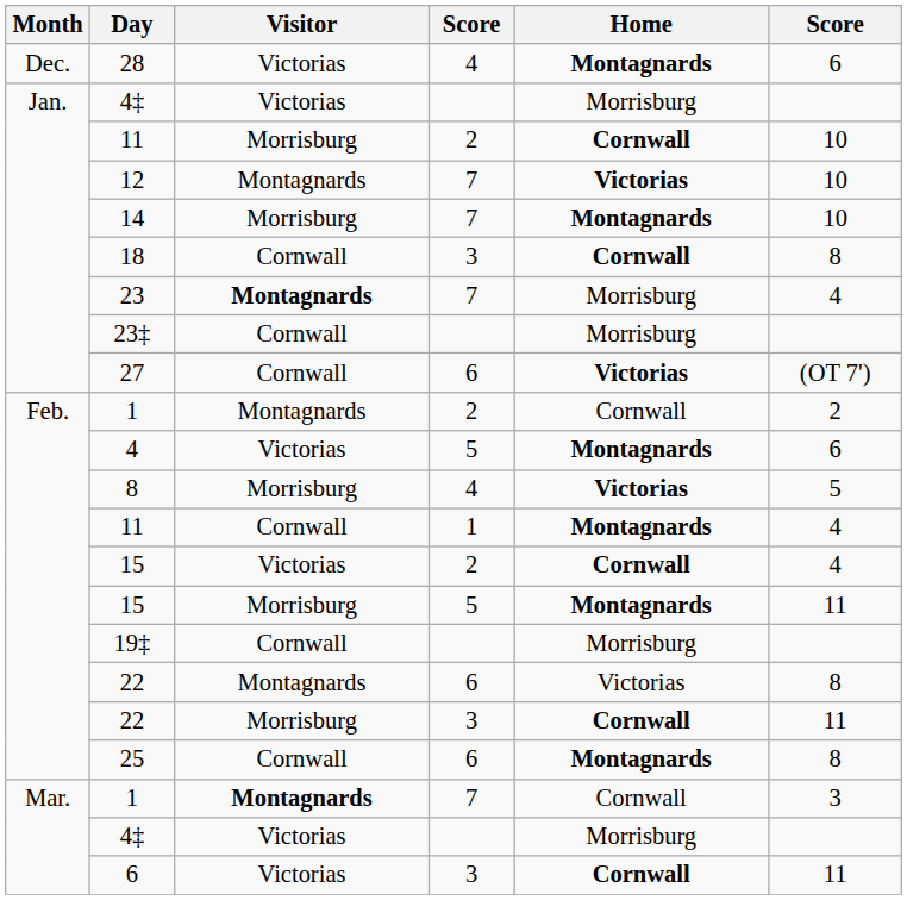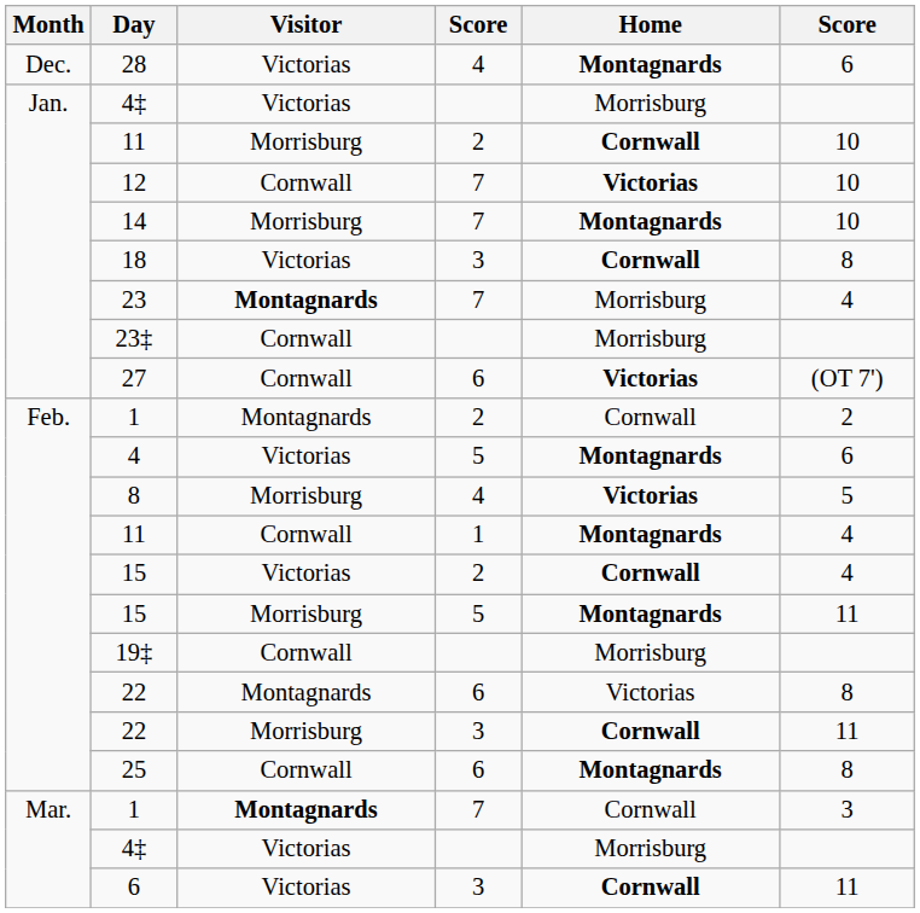12 | Visitor: Montagnards -> Cornwall
18 | Visitor: Cornwall -> Victorias
